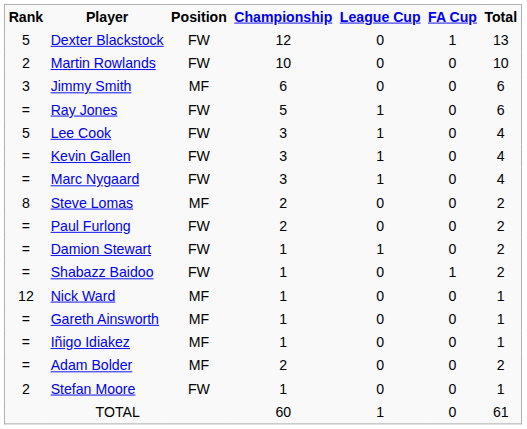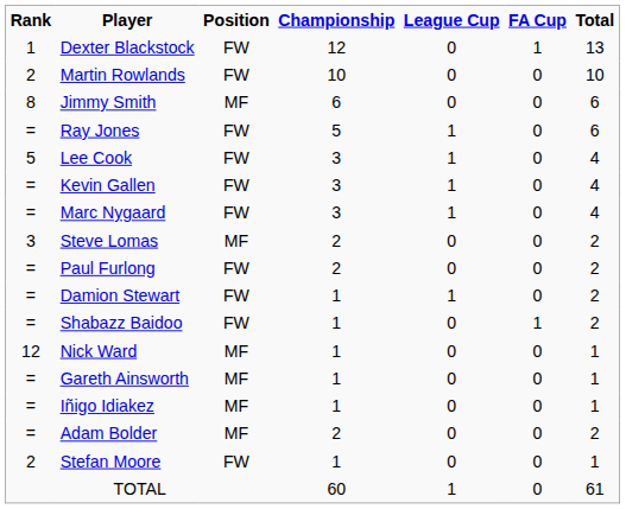Dexter Blackstock | Rank: 5 -> 1
Jimmy Smith | Rank: 3 -> 8
Steve Lomas | Rank: 8 -> 3
